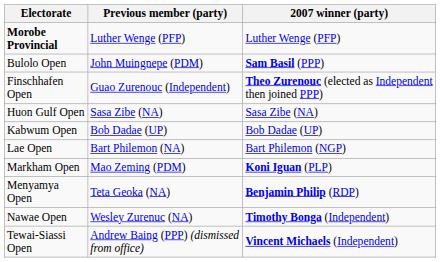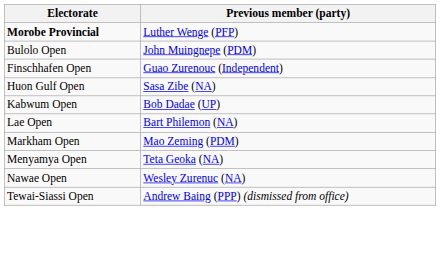- column: 2007 winner (party) | Luther Wenge (PFP) | Sam Basil (PPP) | Theo Zurenouc (elected as Independent then joined PPP) | Sasa Zibe (NA) | Bob Dadae (UP) | Bart Philemon (NGP) | Koni Iguan (PLP) | Benjamin Philip (RDP) | Timothy Bonga (Independent) | Vincent Michaels (Independent)
